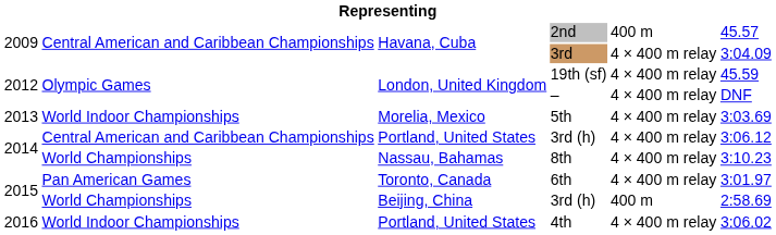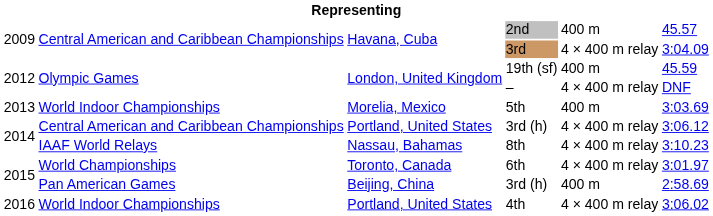19th (sf) | column 5: 4 × 400 m relay -> 400 m
5th | column 5: 4 × 400 m relay -> 400 m
8th | column 2: World Championships -> IAAF World Relays
6th | column 2: Pan American Games -> World Championships
Beijing, China / 3rd (h) | column 2: World Championships -> Pan American Games
